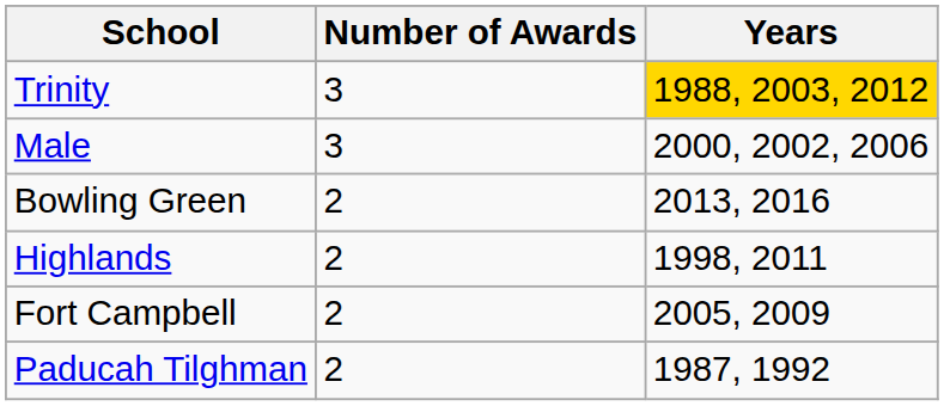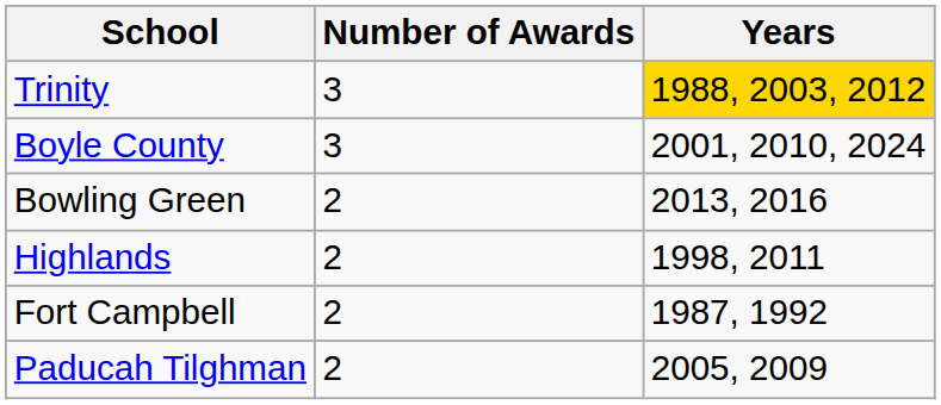- row: Male | 3 | 2000, 2002, 2006
+ row: Boyle County | 3 | 2001, 2010, 2024
Fort Campbell | Years: 2005, 2009 -> 1987, 1992
Paducah Tilghman | Years: 1987, 1992 -> 2005, 2009
